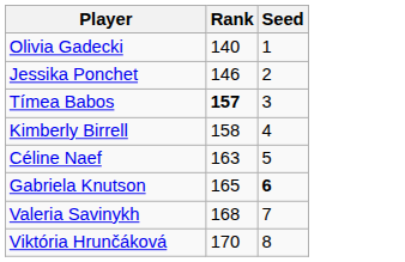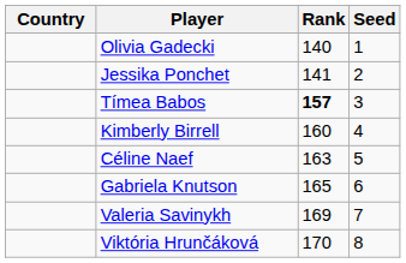+ column: Country
Jessika Ponchet | Rank: 146 -> 141
Kimberly Birrell | Rank: 158 -> 160
Gabriela Knutson | Seed: bold -> normal
Valeria Savinykh | Rank: 168 -> 169
